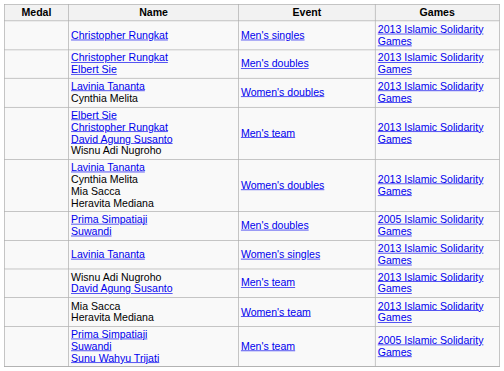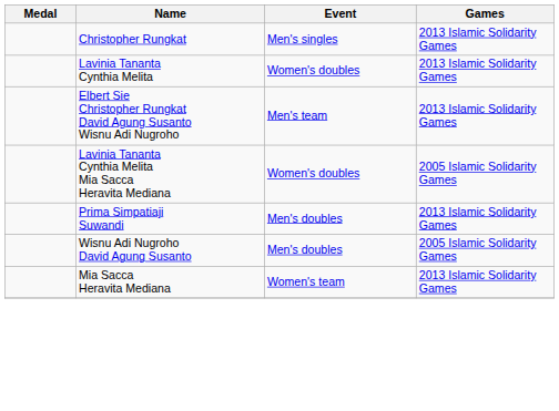- row: Christopher Rungkat Elbert Sie | Men's doubles | 2013 Islamic Solidarity Games
Lavinia Tananta Cynthia Melita Mia Sacca Heravita Mediana | Games: 2013 Islamic Solidarity Games -> 2005 Islamic Solidarity Games
Prima Simpatiaji Suwandi | Games: 2005 Islamic Solidarity Games -> 2013 Islamic Solidarity Games
- row: Lavinia Tananta | Women's singles | 2013 Islamic Solidarity Games
Wisnu Adi Nugroho David Agung Susanto | Event: Men's team -> Men's doubles
Wisnu Adi Nugroho David Agung Susanto | Games: 2013 Islamic Solidarity Games -> 2005 Islamic Solidarity Games
- row: Prima Simpatiaji Suwandi Sunu Wahyu Trijati | Men's team | 2005 Islamic Solidarity Games
